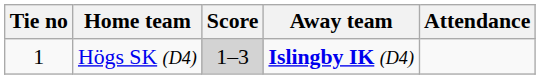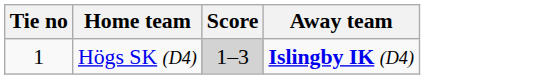- column: Attendance
